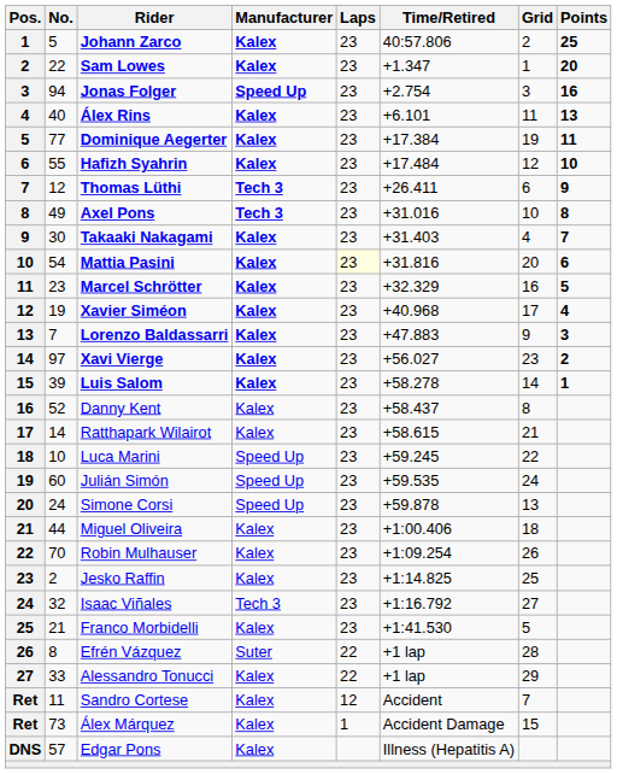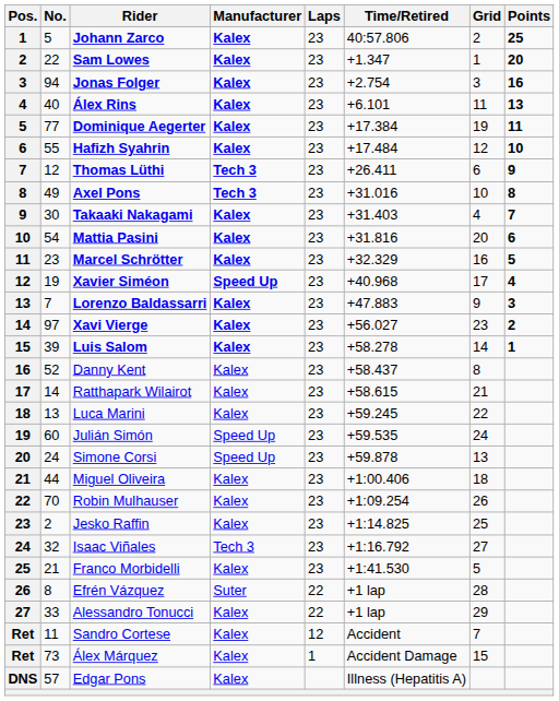Jonas Folger | Manufacturer: Speed Up -> Kalex
Mattia Pasini | Laps: lightyellow background -> no background
Xavier Siméon | Manufacturer: Kalex -> Speed Up
Luca Marini | No.: 10 -> 13
Luca Marini | Manufacturer: Speed Up -> Kalex
